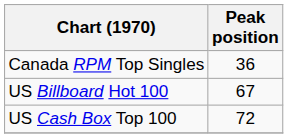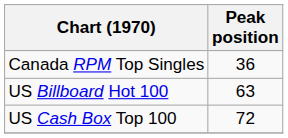US Billboard Hot 100 | Peak position: 67 -> 63
